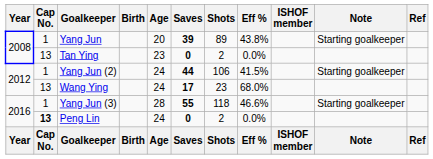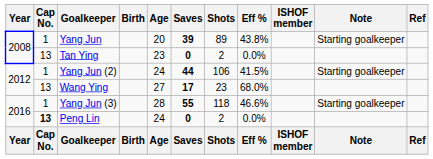Wang Ying | Age: 24 -> 27
